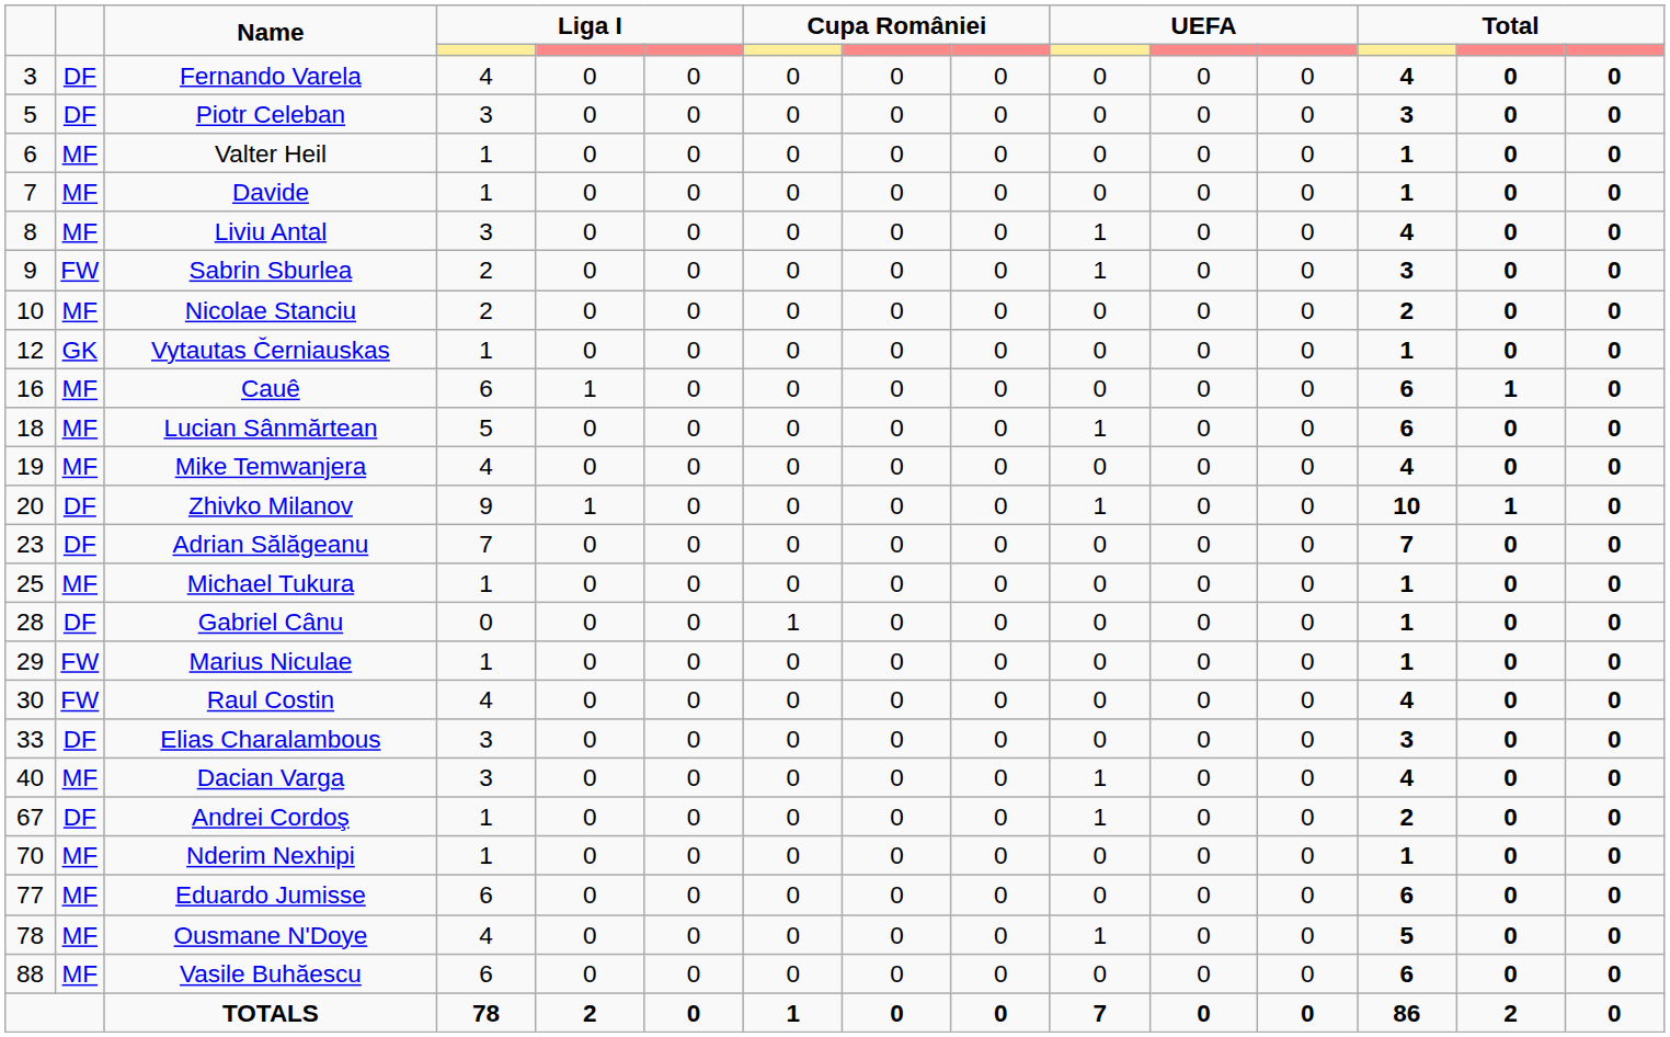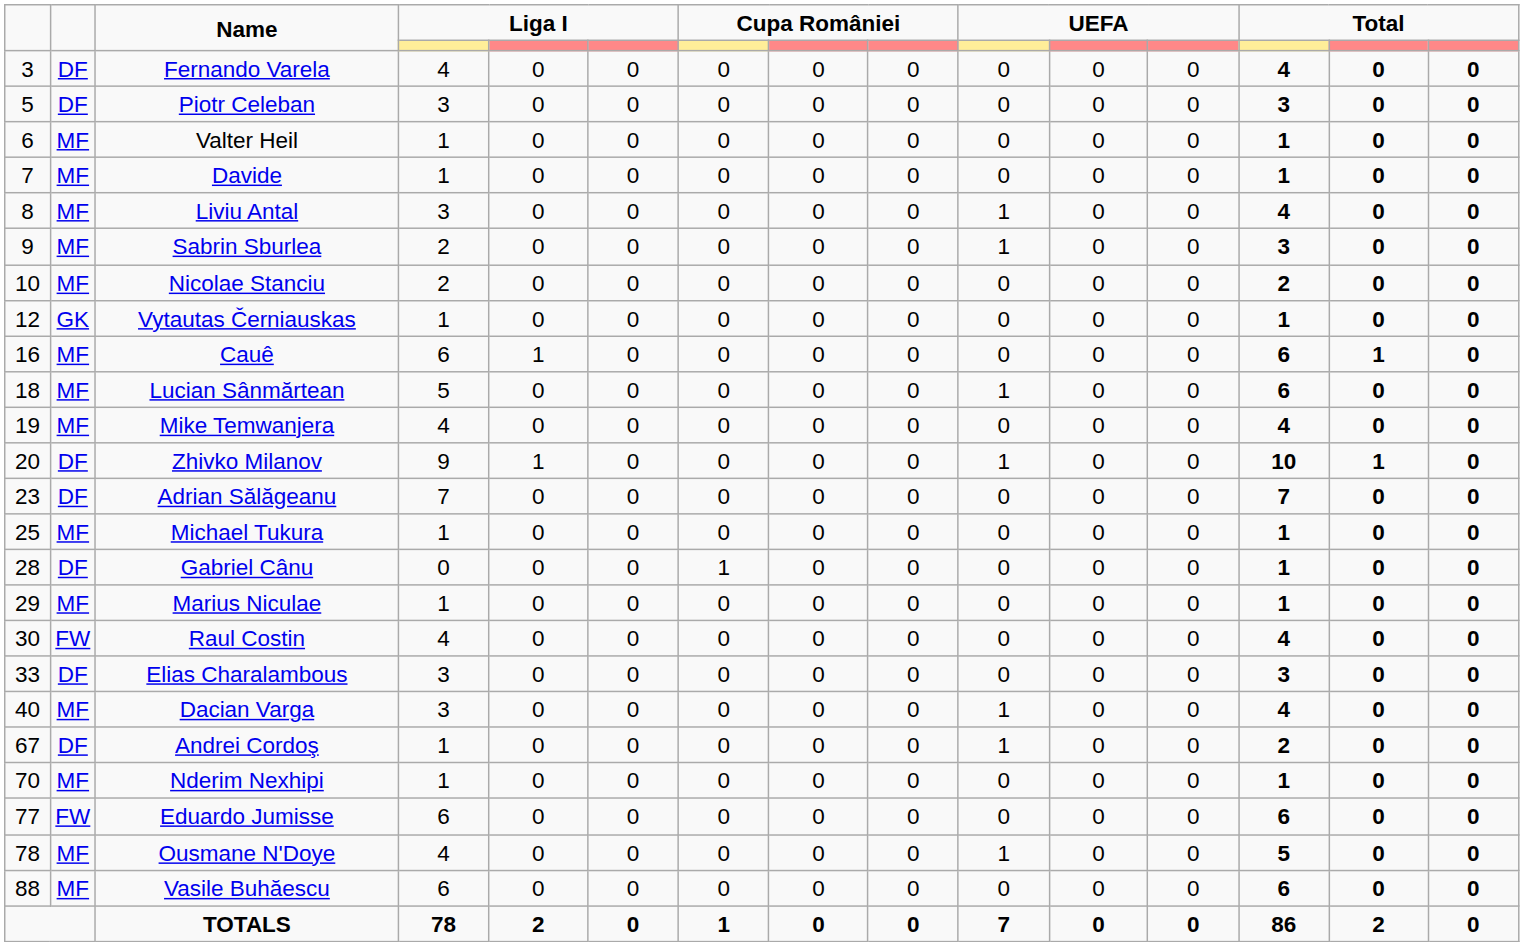Sabrin Sburlea | column 2: FW -> MF
Marius Niculae | column 2: FW -> MF
Eduardo Jumisse | column 2: MF -> FW
